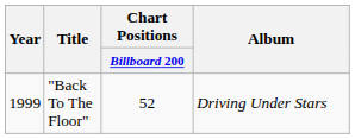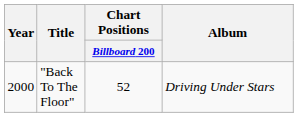"Back To The Floor" | Year: 1999 -> 2000
